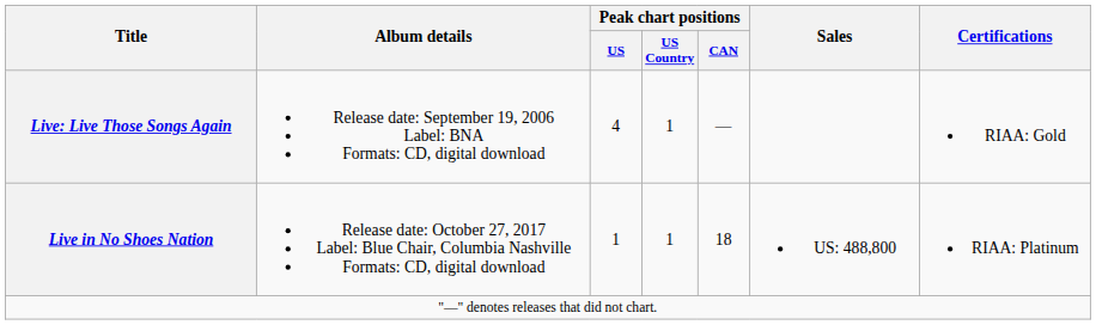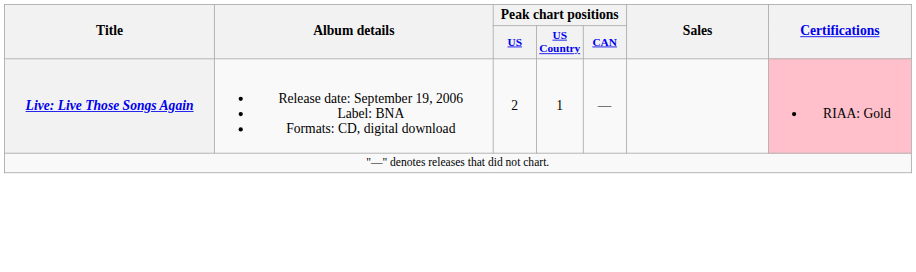Live: Live Those Songs Again | Peak chart positions / US: 4 -> 2
Live: Live Those Songs Again | Certifications: no background -> pink background
- row: Live in No Shoes Nation | Release date: October 27, 2017 Label: Blue Chair, Columbia Nashville Formats: CD, digital download | 1 | 1 | 18 | US: 488,800 | RIAA: Platinum
